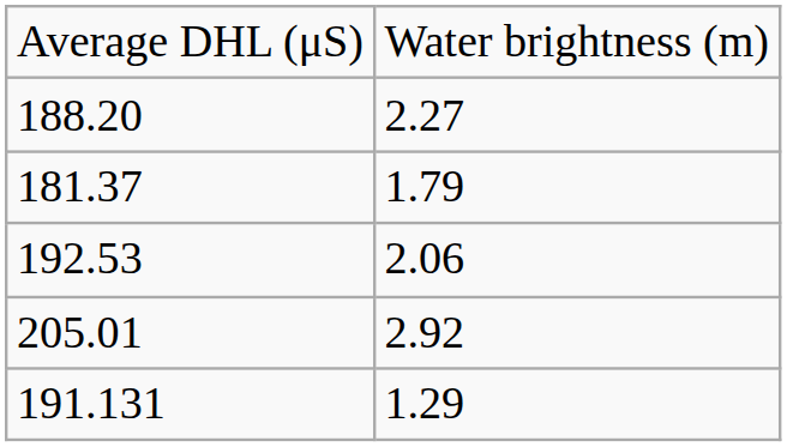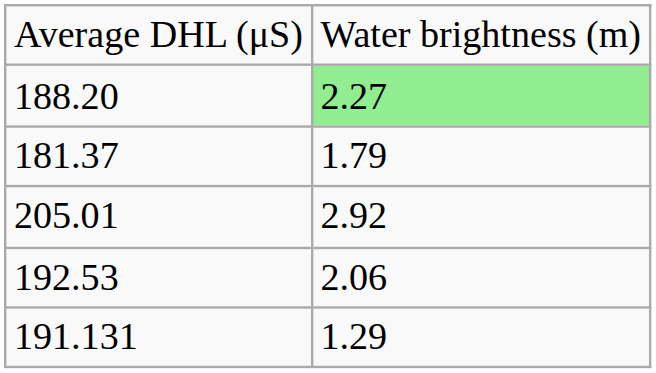188.20 | column 2: no background -> lightgreen background
rows swapped: 205.01 <-> 192.53
